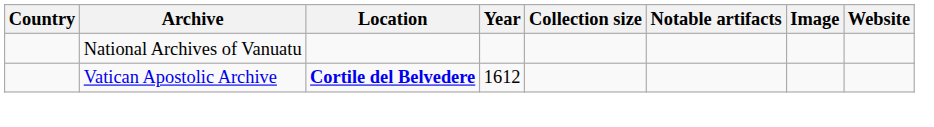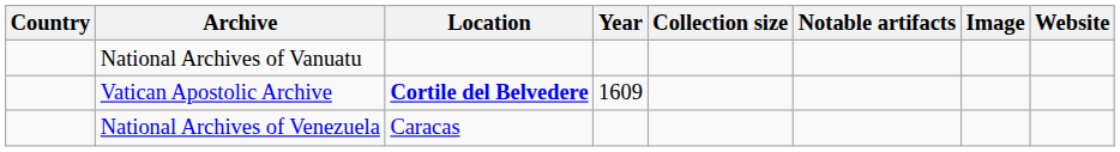Vatican Apostolic Archive | Year: 1612 -> 1609
+ row: National Archives of Venezuela | Caracas
